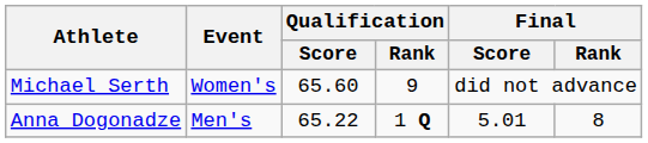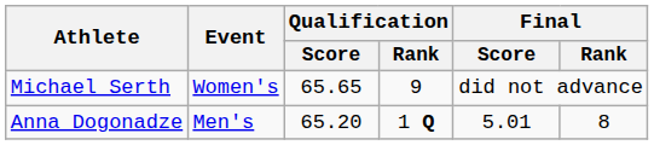Michael Serth | Qualification / Score: 65.60 -> 65.65
Anna Dogonadze | Qualification / Score: 65.22 -> 65.20
